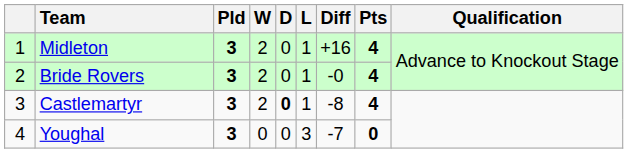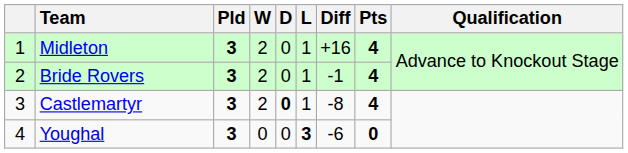Bride Rovers | Diff: -0 -> -1
Youghal | L: normal -> bold
Youghal | Diff: -7 -> -6
